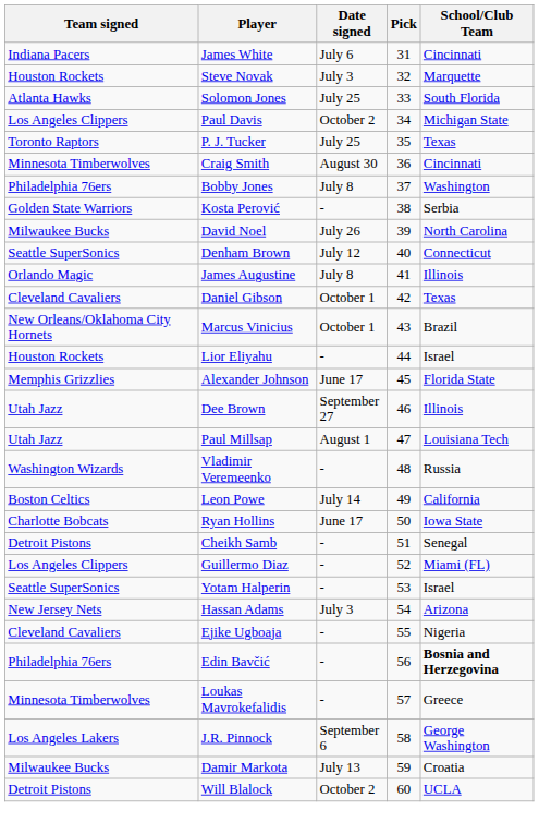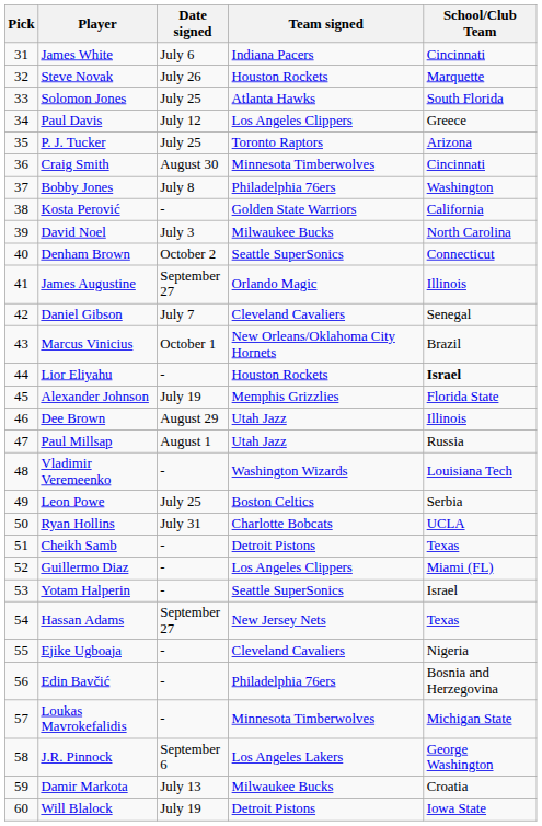columns swapped: Pick <-> Team signed
Steve Novak | Date signed: July 3 -> July 26
Paul Davis | Date signed: October 2 -> July 12
Paul Davis | School/Club Team: Michigan State -> Greece
P. J. Tucker | School/Club Team: Texas -> Arizona
Kosta Perović | School/Club Team: Serbia -> California
David Noel | Date signed: July 26 -> July 3
Denham Brown | Date signed: July 12 -> October 2
James Augustine | Date signed: July 8 -> September 27
Daniel Gibson | Date signed: October 1 -> July 7
Daniel Gibson | School/Club Team: Texas -> Senegal
Lior Eliyahu | School/Club Team: normal -> bold
Alexander Johnson | Date signed: June 17 -> July 19
Dee Brown | Date signed: September 27 -> August 29
Paul Millsap | School/Club Team: Louisiana Tech -> Russia
Vladimir Veremeenko | School/Club Team: Russia -> Louisiana Tech
Leon Powe | Date signed: July 14 -> July 25
Leon Powe | School/Club Team: California -> Serbia
Ryan Hollins | Date signed: June 17 -> July 31
Ryan Hollins | School/Club Team: Iowa State -> UCLA
Cheikh Samb | School/Club Team: Senegal -> Texas
Hassan Adams | Date signed: July 3 -> September 27
Hassan Adams | School/Club Team: Arizona -> Texas
Edin Bavčić | School/Club Team: bold -> normal
Loukas Mavrokefalidis | School/Club Team: Greece -> Michigan State
Will Blalock | Date signed: October 2 -> July 19
Will Blalock | School/Club Team: UCLA -> Iowa State
